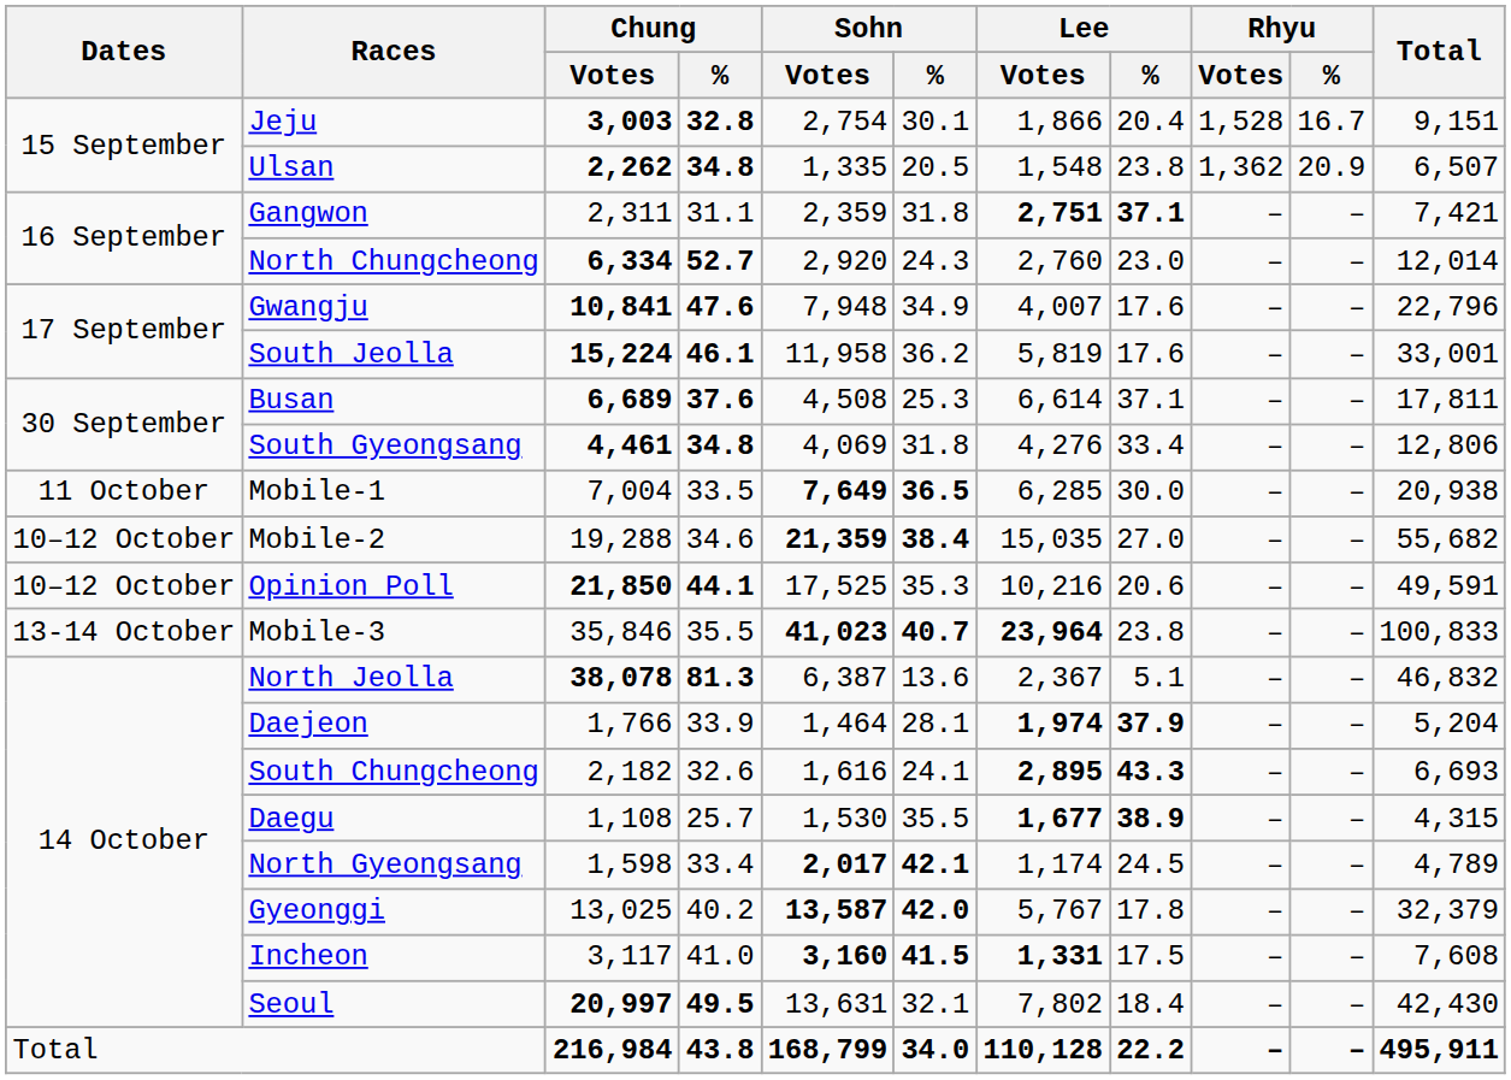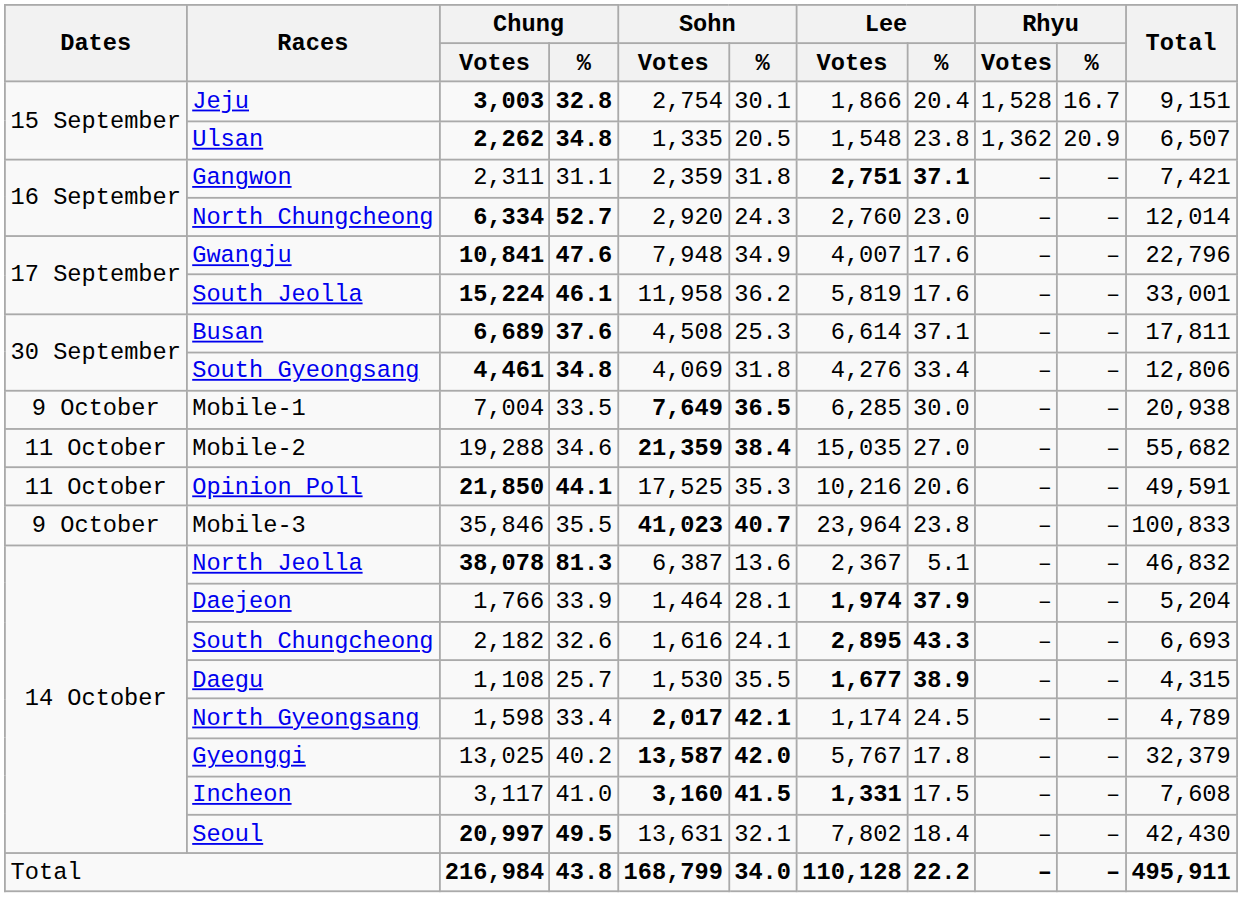Mobile-1 | Dates: 11 October -> 9 October
Mobile-2 | Dates: 10–12 October -> 11 October
Opinion Poll | Dates: 10–12 October -> 11 October
Mobile-3 | Dates: 13-14 October -> 9 October
Mobile-3 | Lee / Votes: bold -> normal
